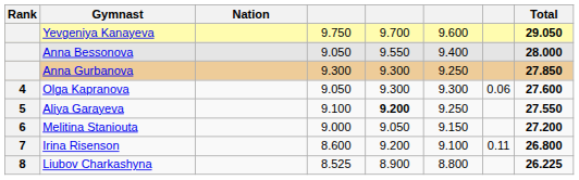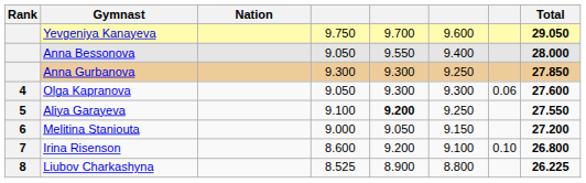Irina Risenson | column 7: 0.11 -> 0.10
